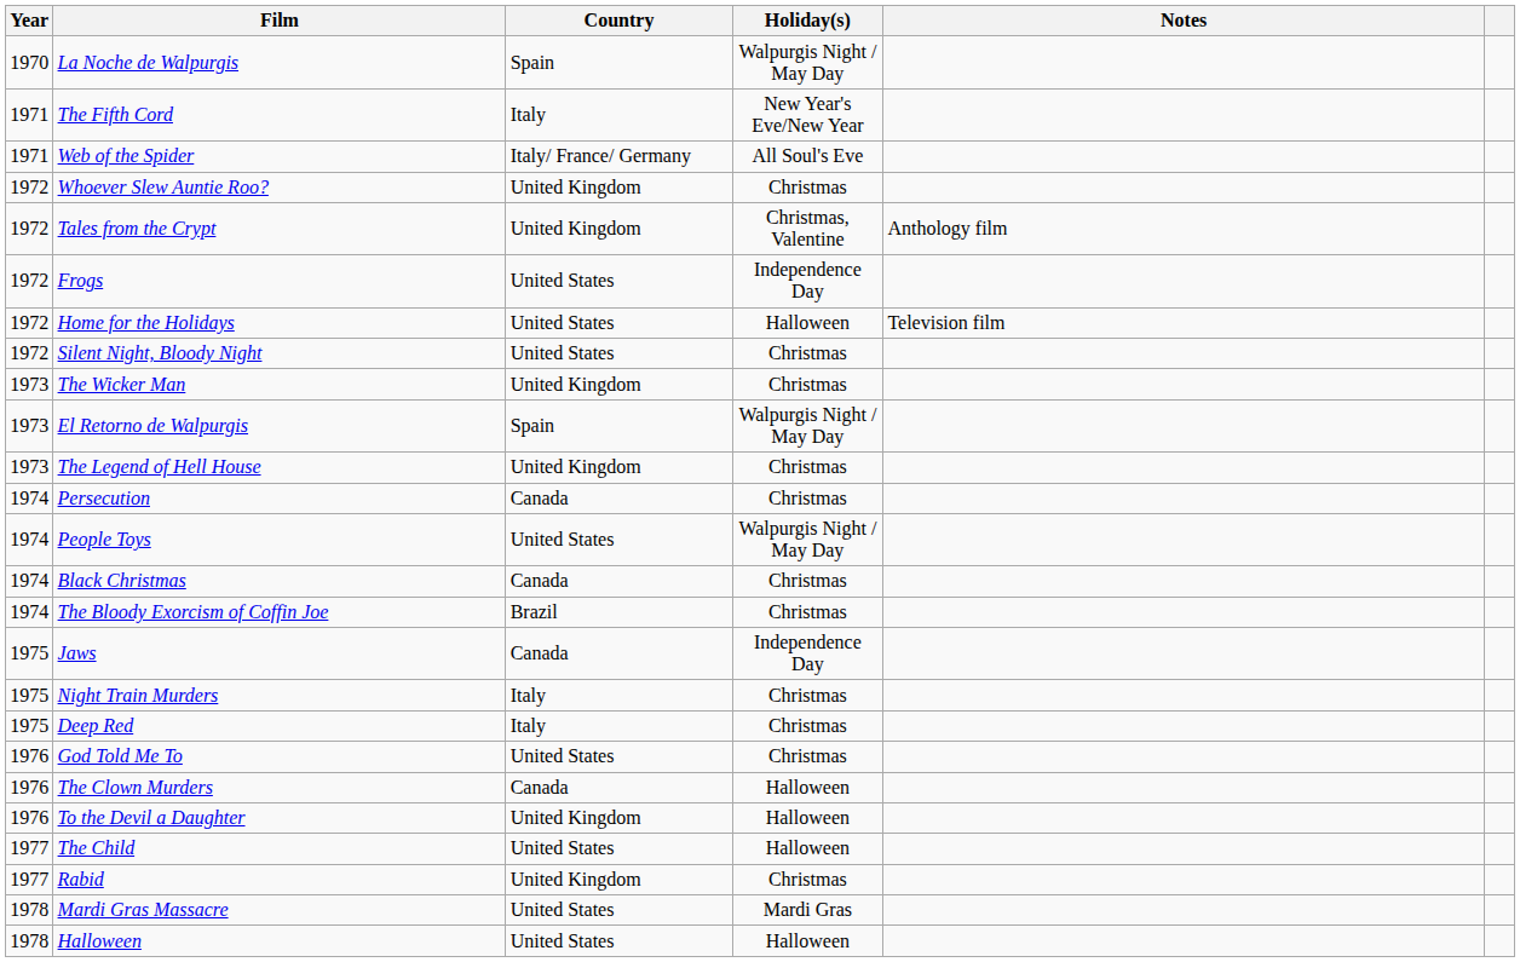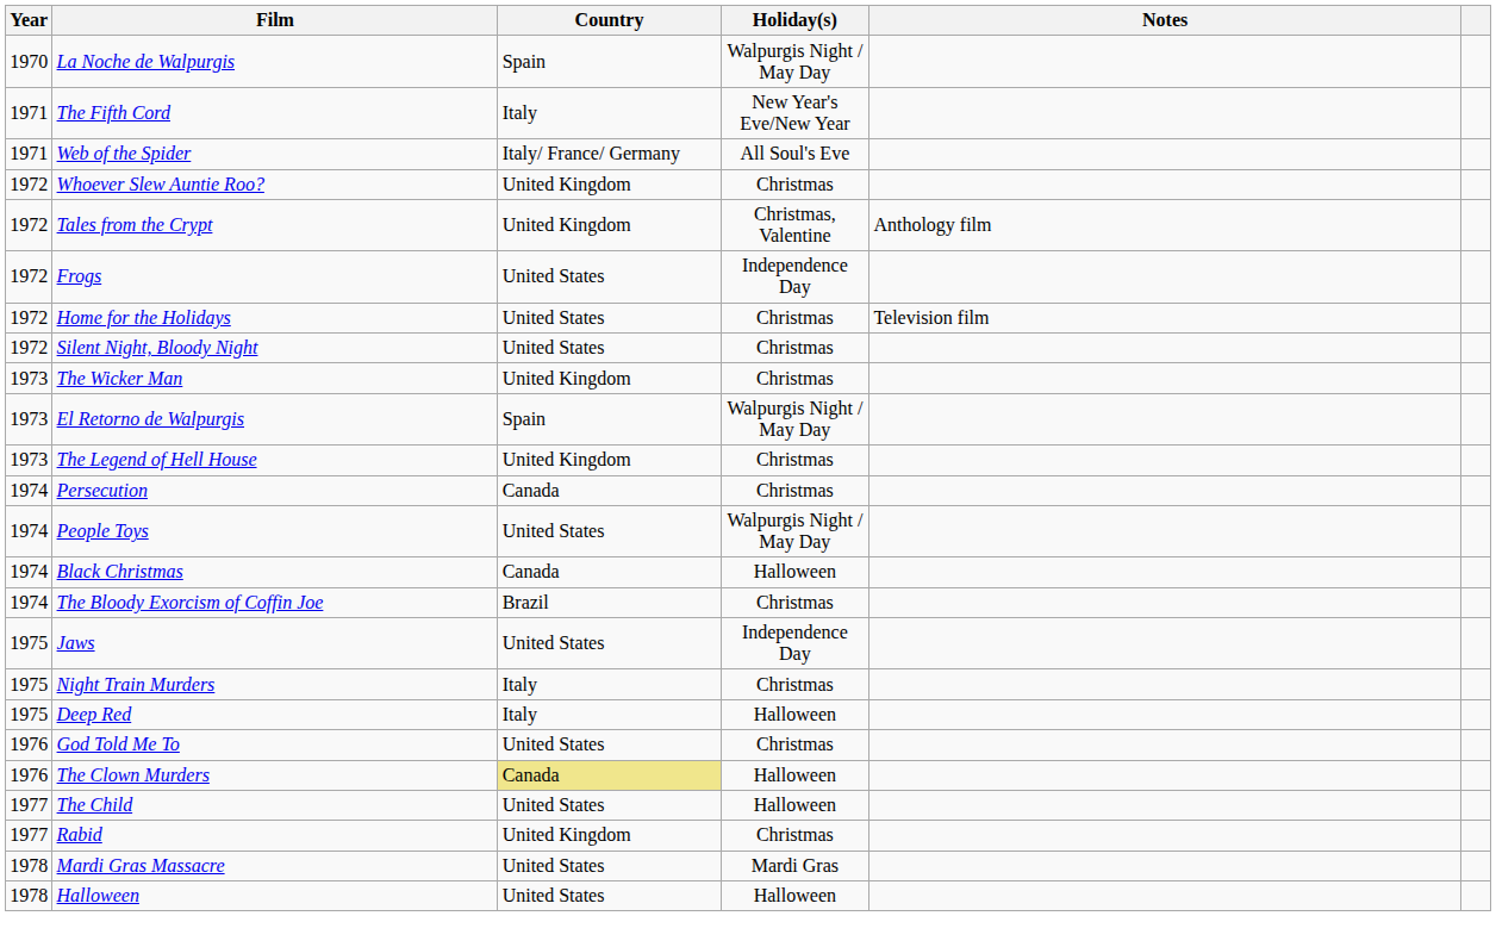Home for the Holidays | Holiday(s): Halloween -> Christmas
Black Christmas | Holiday(s): Christmas -> Halloween
Jaws | Country: Canada -> United States
Deep Red | Holiday(s): Christmas -> Halloween
The Clown Murders | Country: no background -> khaki background
- row: 1976 | To the Devil a Daughter | United Kingdom | Halloween
